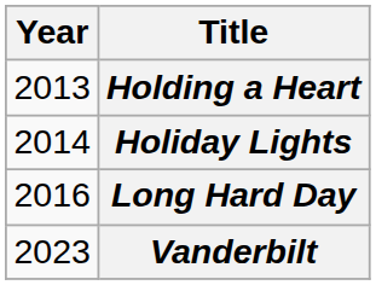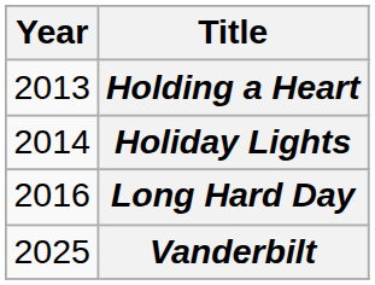Vanderbilt | Year: 2023 -> 2025
